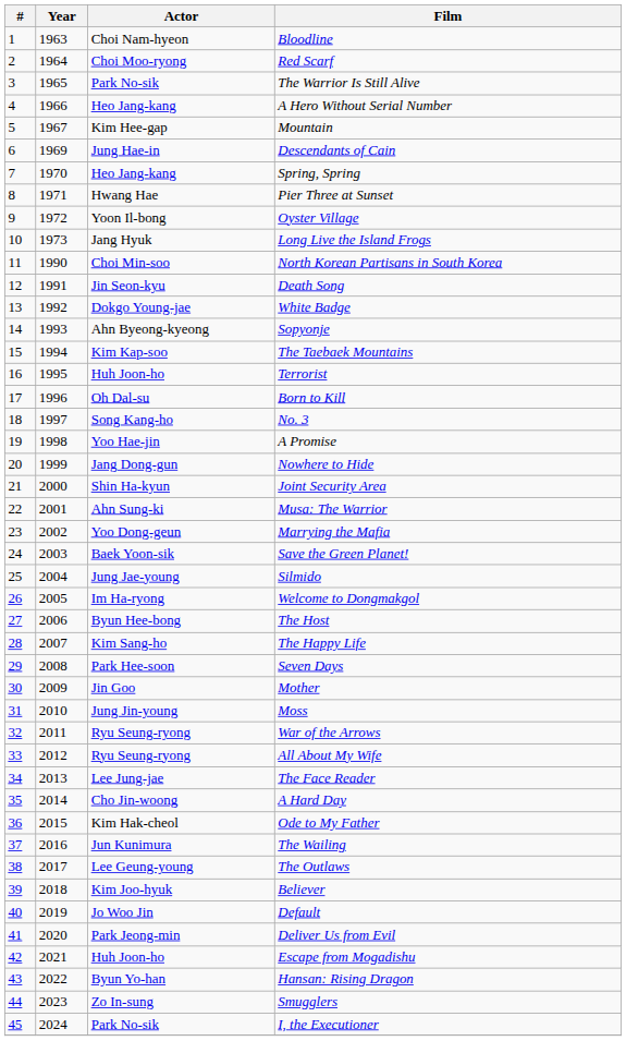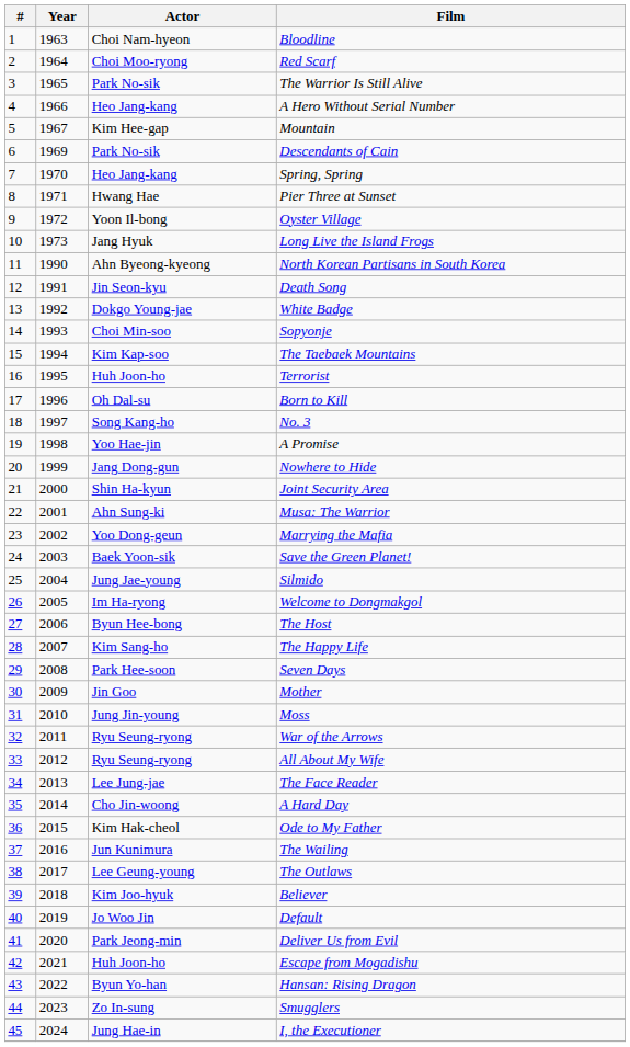Descendants of Cain | Actor: Jung Hae-in -> Park No-sik
North Korean Partisans in South Korea | Actor: Choi Min-soo -> Ahn Byeong-kyeong
Sopyonje | Actor: Ahn Byeong-kyeong -> Choi Min-soo
I, the Executioner | Actor: Park No-sik -> Jung Hae-in
